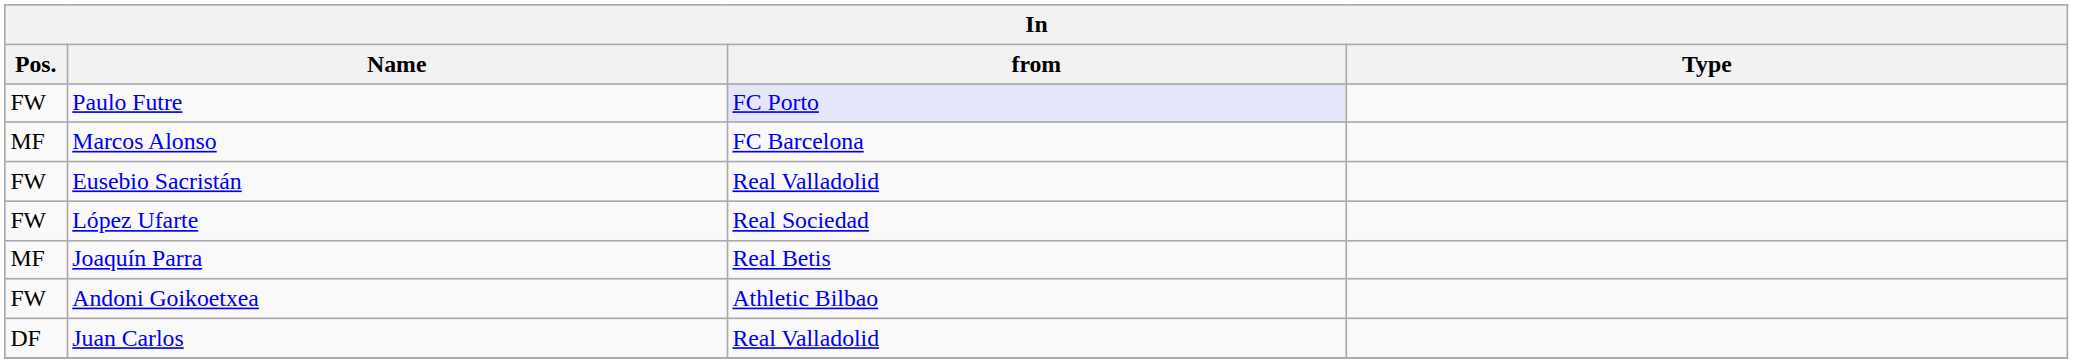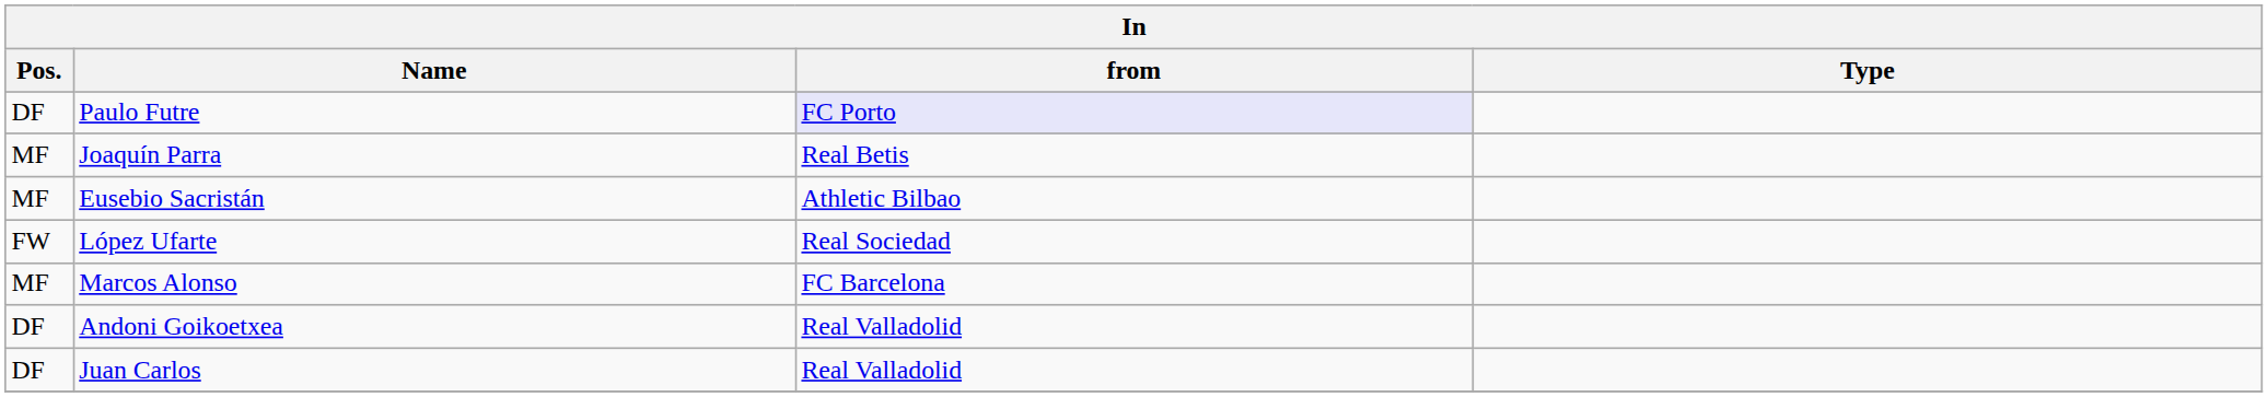Paulo Futre | Pos.: FW -> DF
rows swapped: Joaquín Parra <-> Marcos Alonso
Eusebio Sacristán | Pos.: FW -> MF
Eusebio Sacristán | from: Real Valladolid -> Athletic Bilbao
Andoni Goikoetxea | Pos.: FW -> DF
Andoni Goikoetxea | from: Athletic Bilbao -> Real Valladolid
